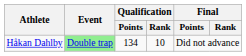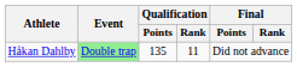Håkan Dahlby | Qualification / Points: 134 -> 135
Håkan Dahlby | Qualification / Rank: 10 -> 11
